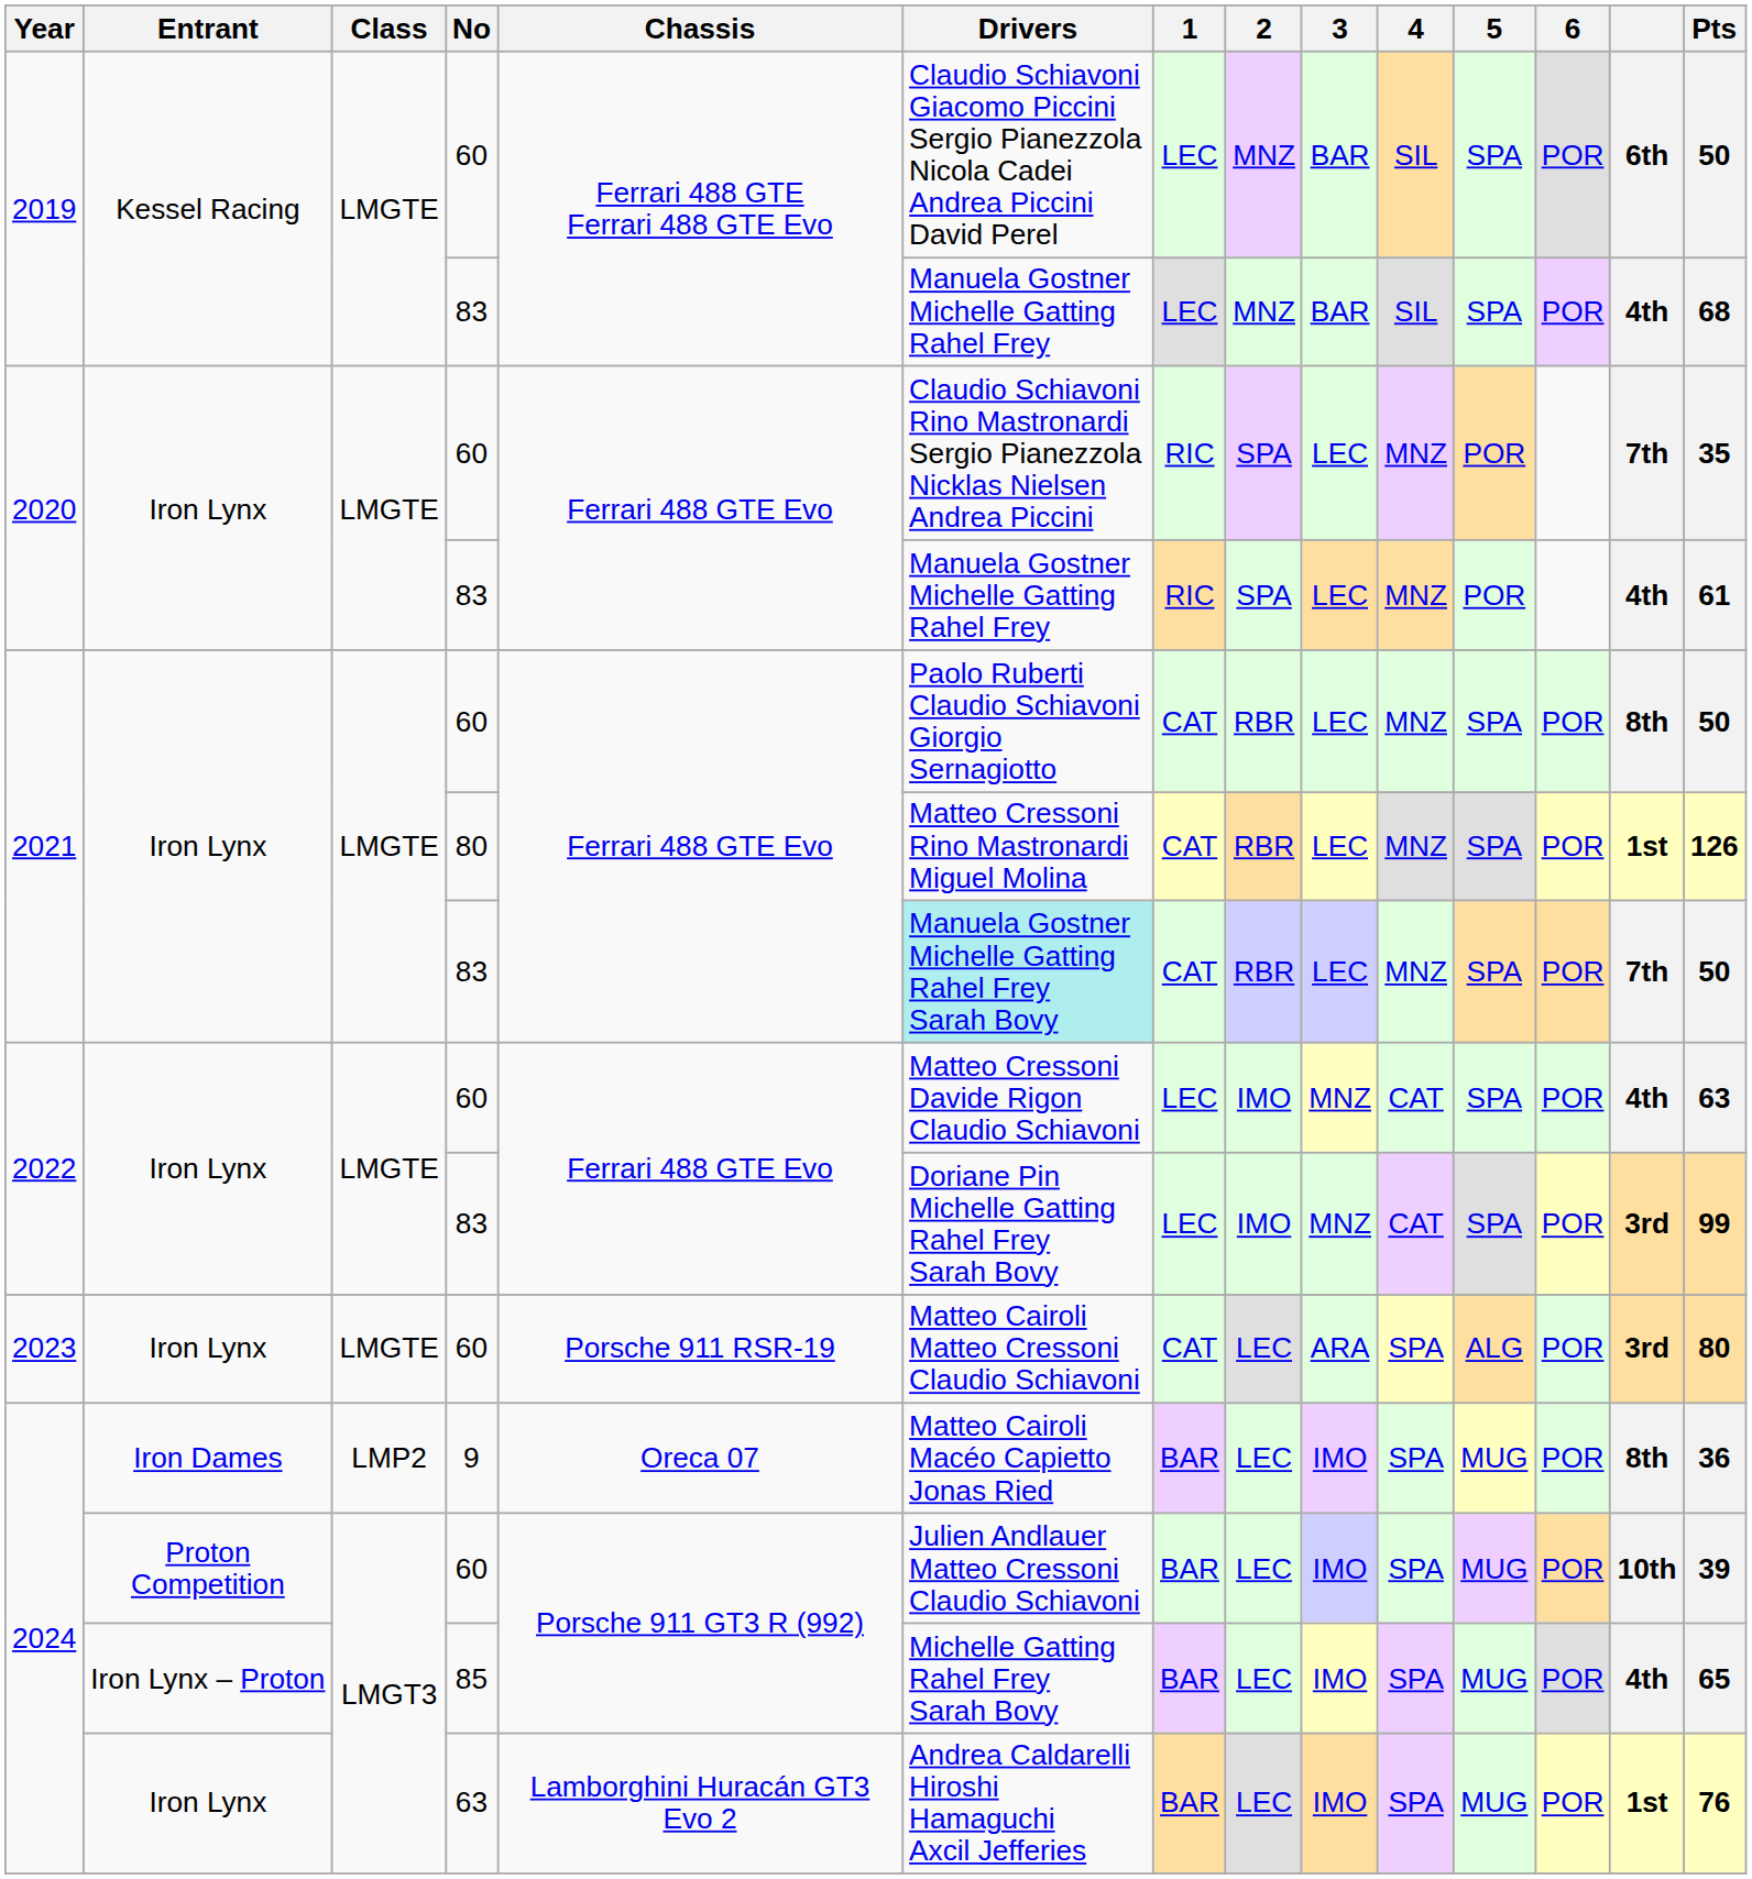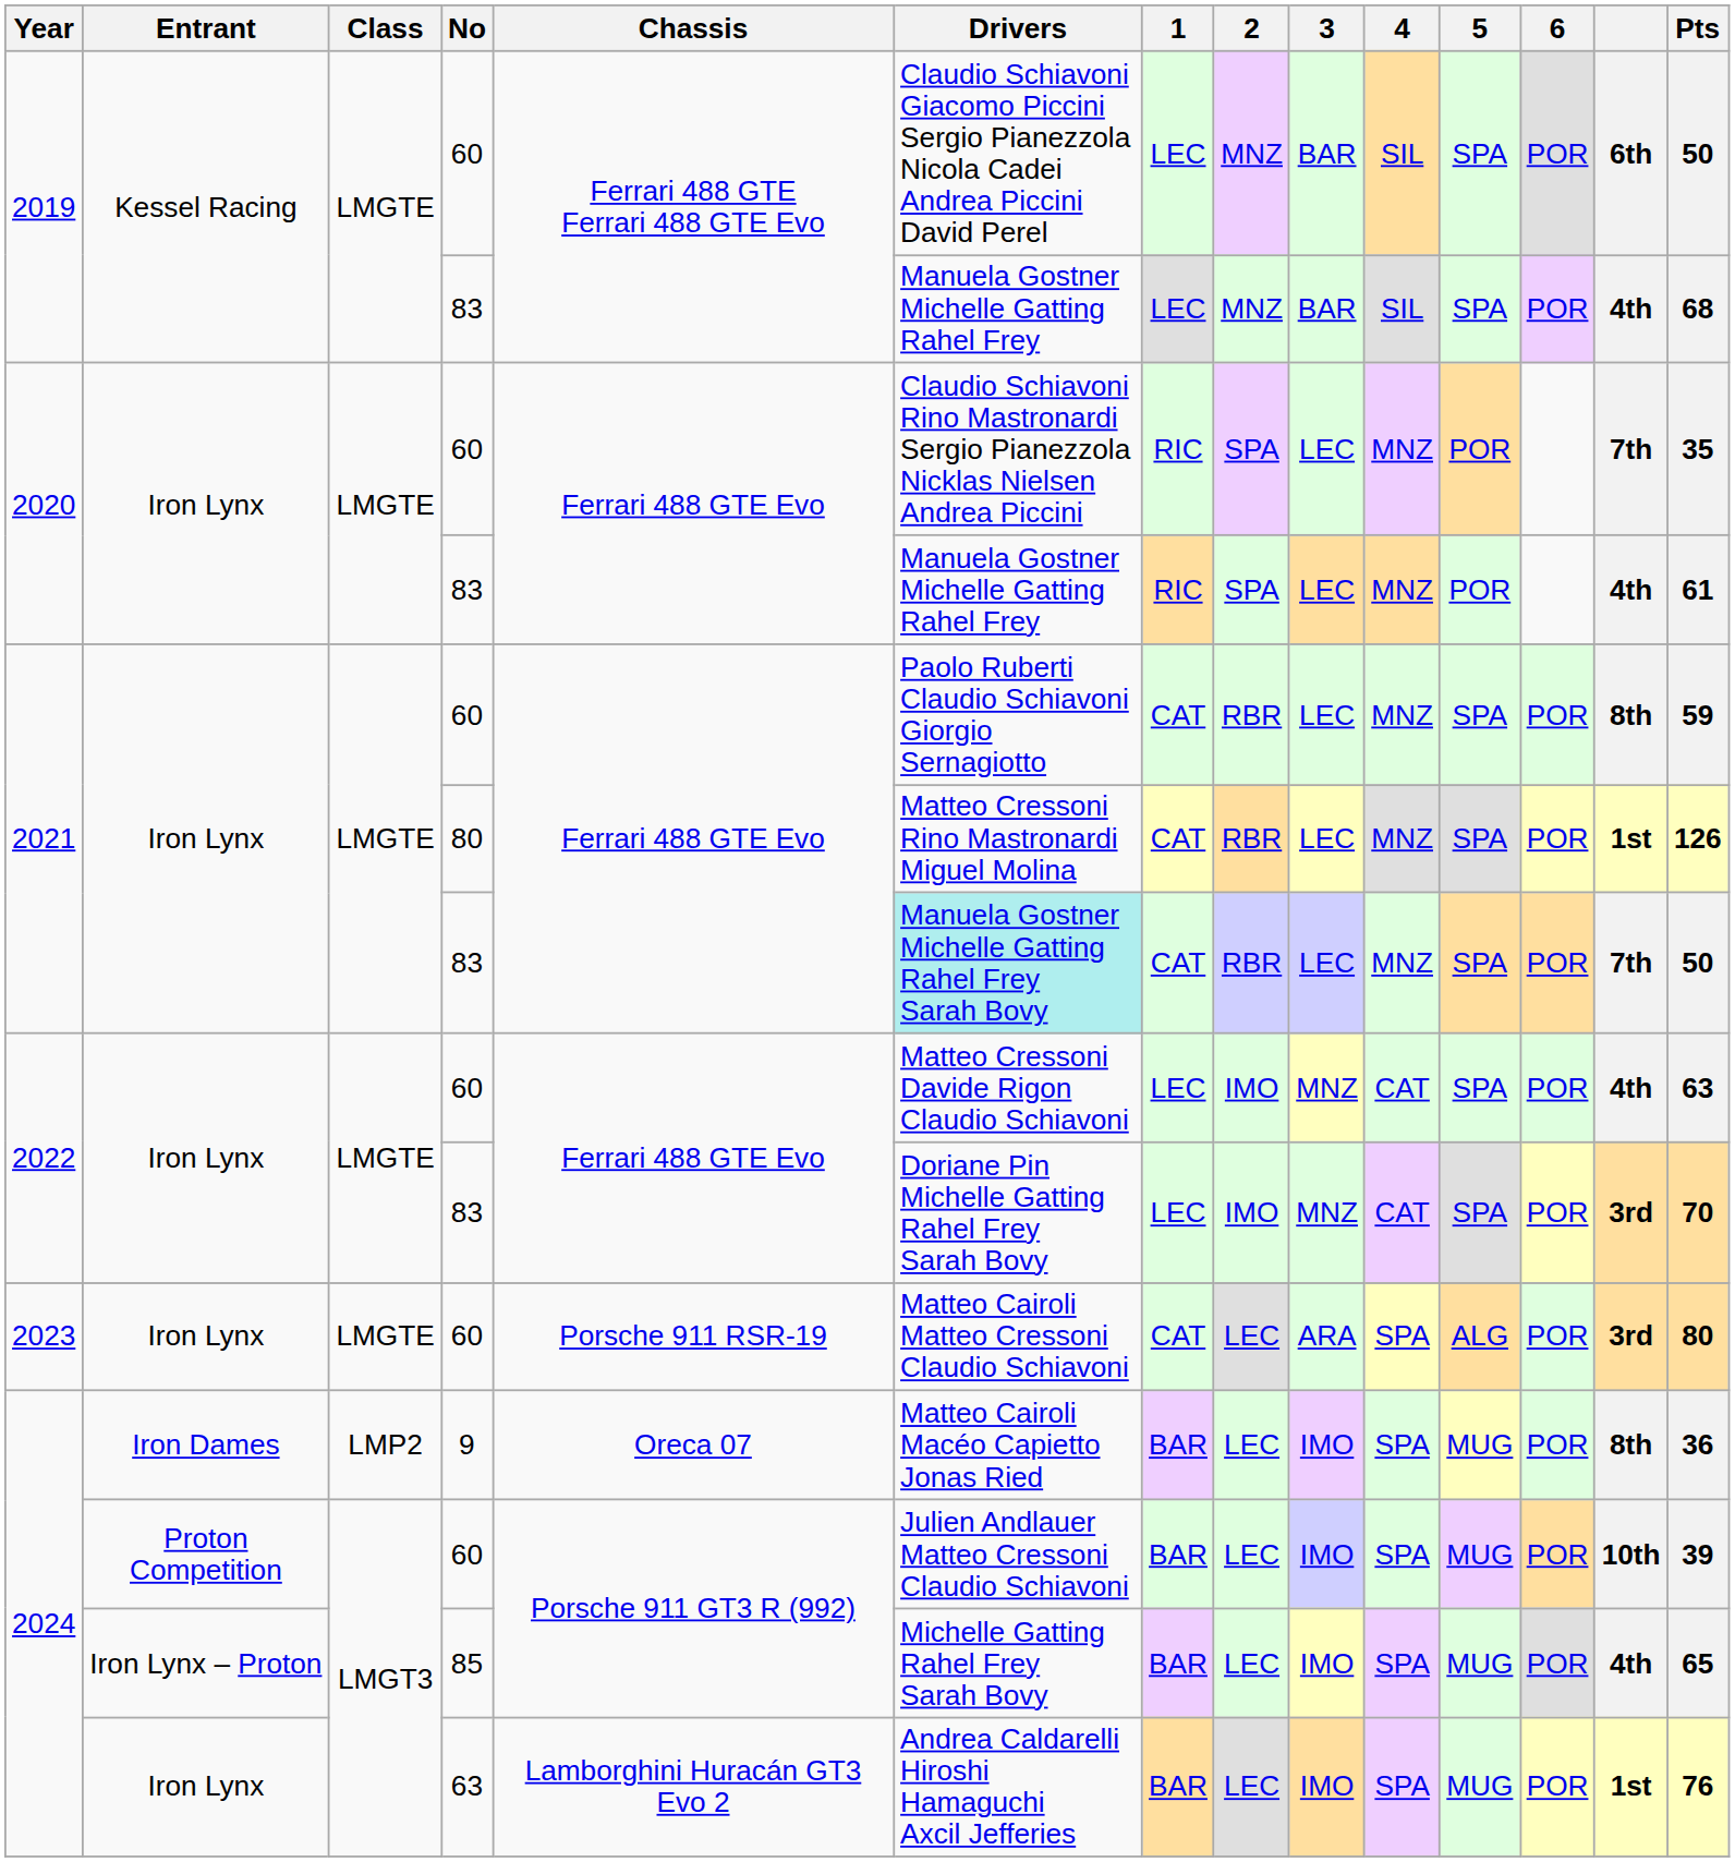2021 / 60 | Pts: 50 -> 59
2022 / 83 | Pts: 99 -> 70
